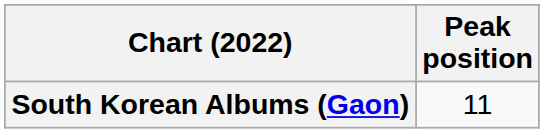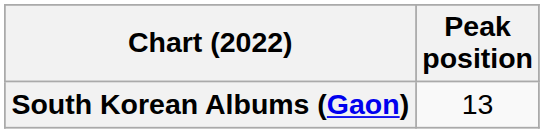South Korean Albums (Gaon) | Peak position: 11 -> 13
